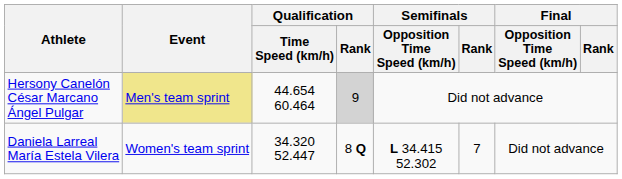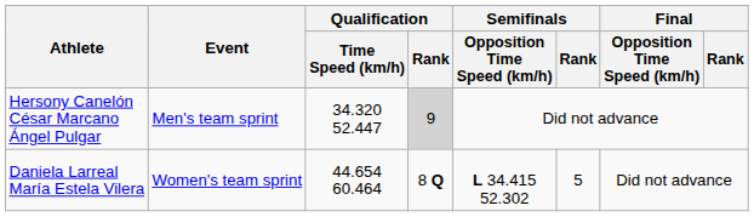Hersony Canelón César Marcano Ángel Pulgar | Event: khaki background -> no background
Hersony Canelón César Marcano Ángel Pulgar | Qualification / Time Speed (km/h): 44.654 60.464 -> 34.320 52.447
Daniela Larreal María Estela Vilera | Qualification / Time Speed (km/h): 34.320 52.447 -> 44.654 60.464
Daniela Larreal María Estela Vilera | Semifinals / Rank: 7 -> 5
